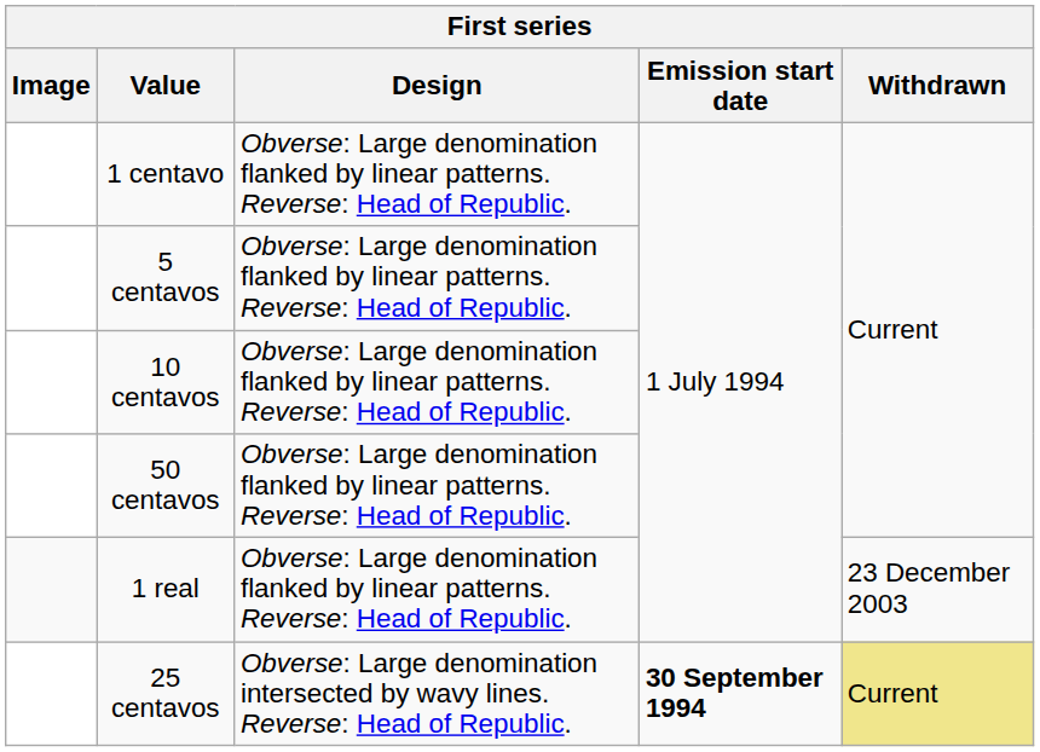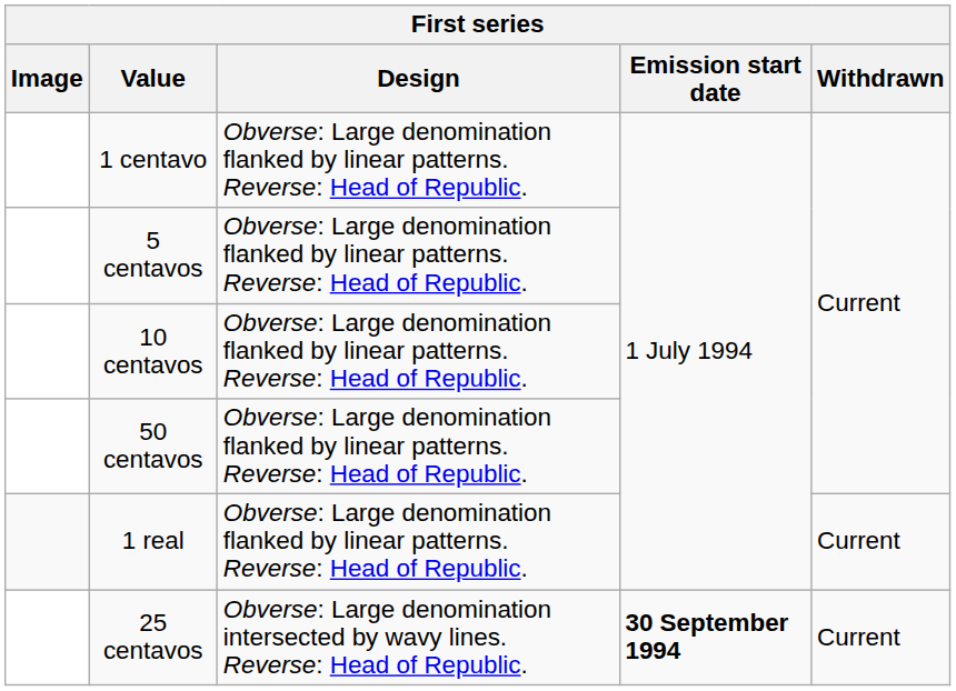1 real | Withdrawn: 23 December 2003 -> Current
25 centavos | Withdrawn: khaki background -> no background
